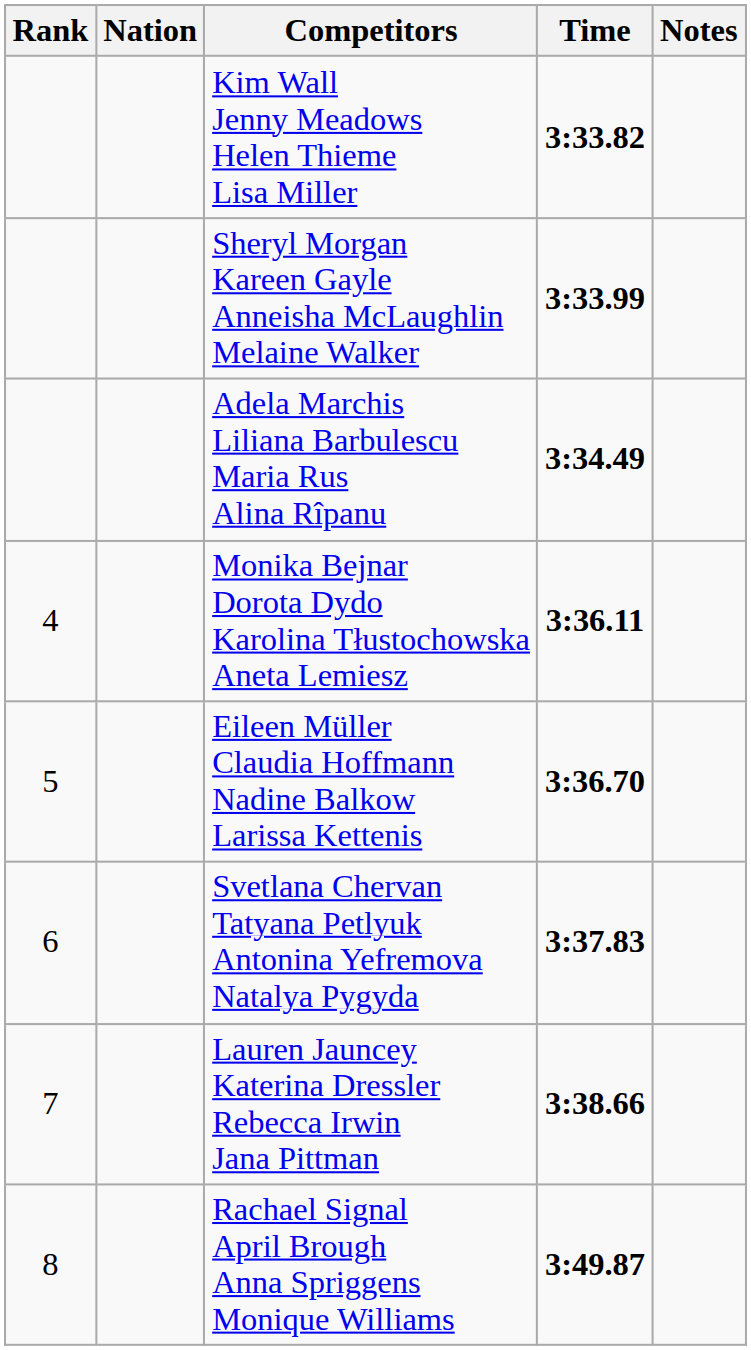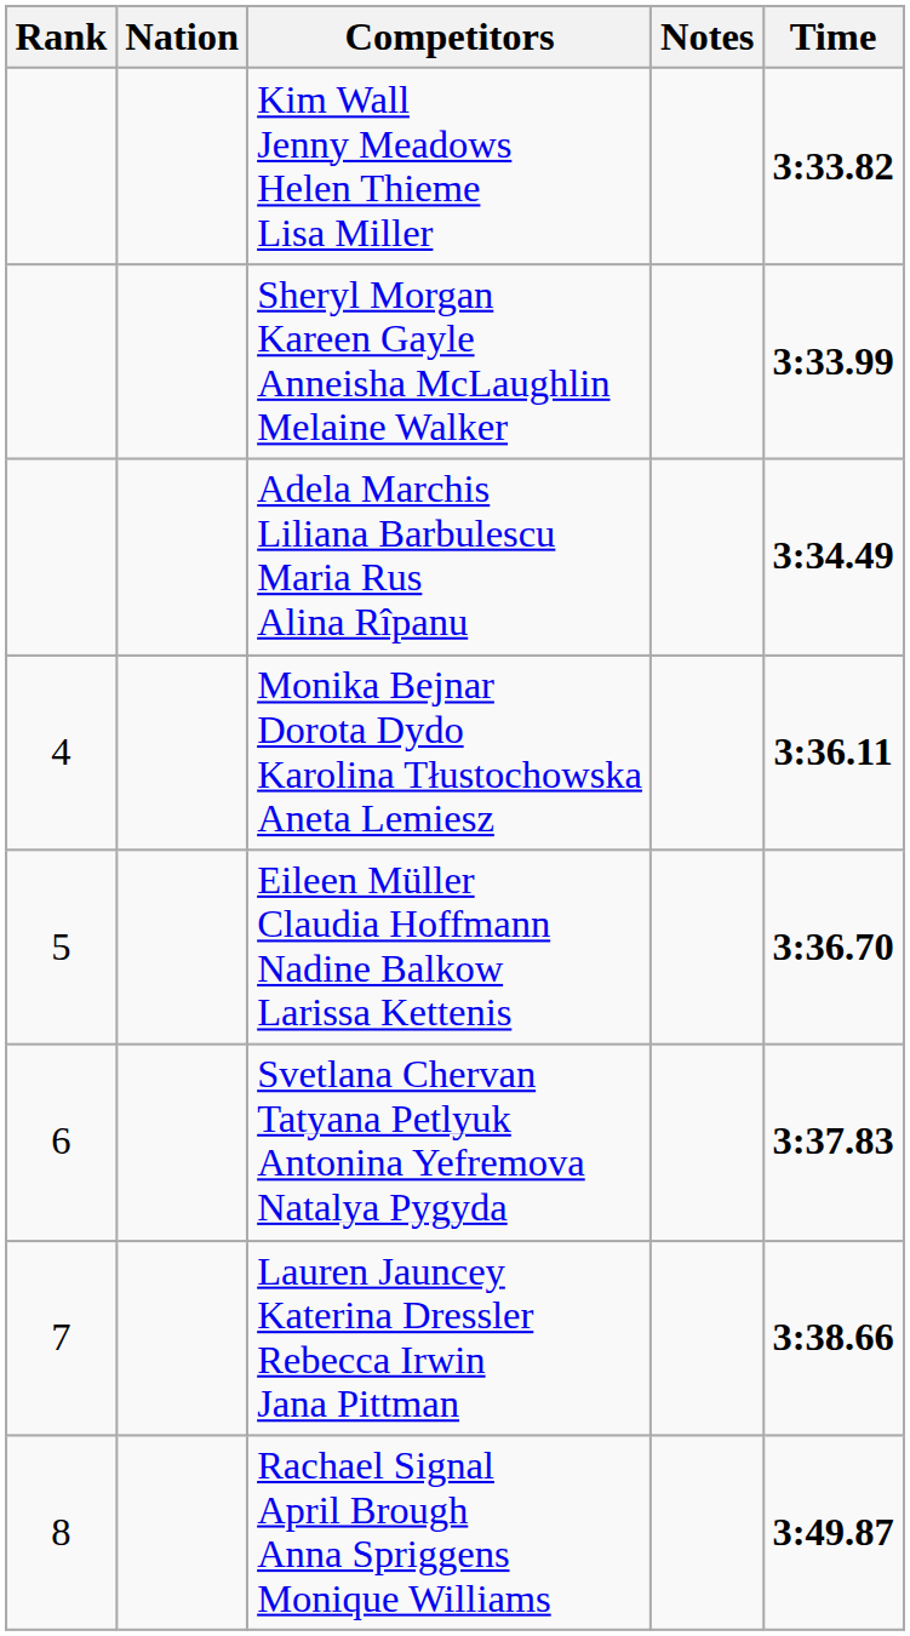columns swapped: Time <-> Notes
